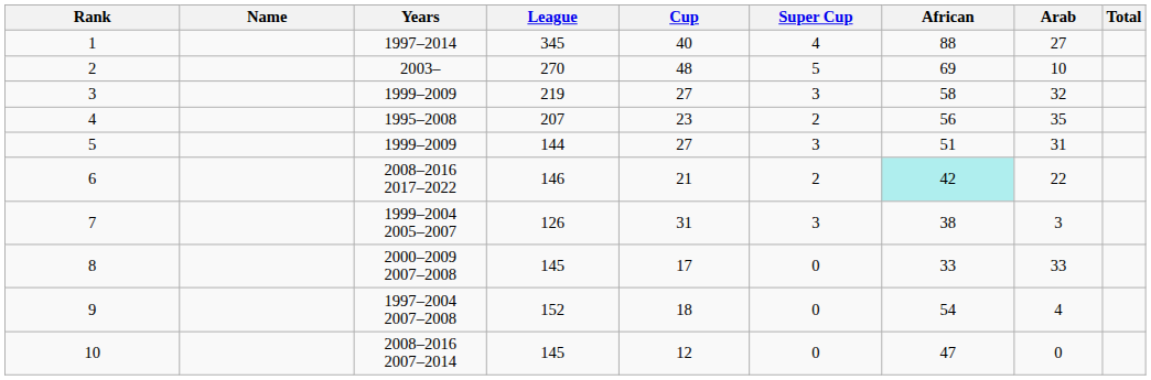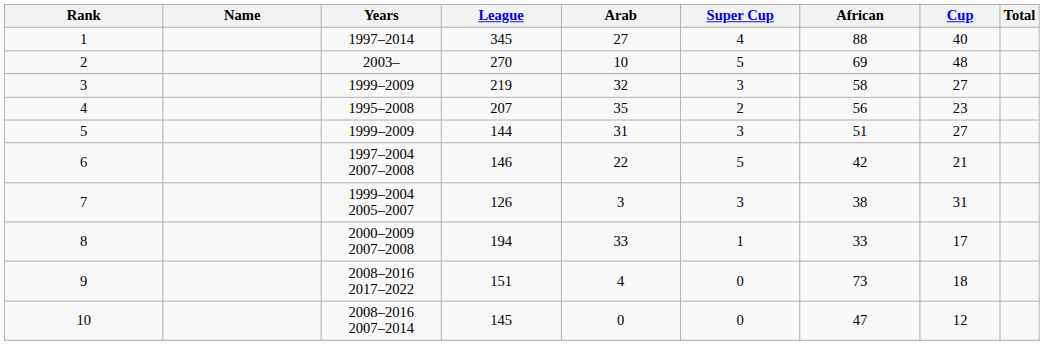columns swapped: Cup <-> Arab
6 | Years: 2008–2016 2017–2022 -> 1997–2004 2007–2008
6 | Super Cup: 2 -> 5
6 | African: paleturquoise background -> no background
8 | League: 145 -> 194
8 | Super Cup: 0 -> 1
9 | Years: 1997–2004 2007–2008 -> 2008–2016 2017–2022
9 | League: 152 -> 151
9 | African: 54 -> 73
